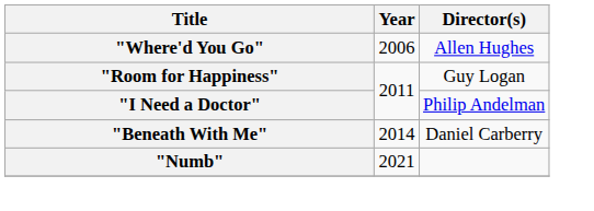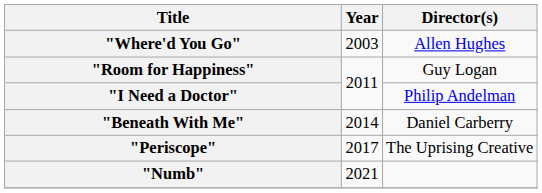"Where'd You Go" | Year: 2006 -> 2003
+ row: "Periscope" | 2017 | The Uprising Creative
